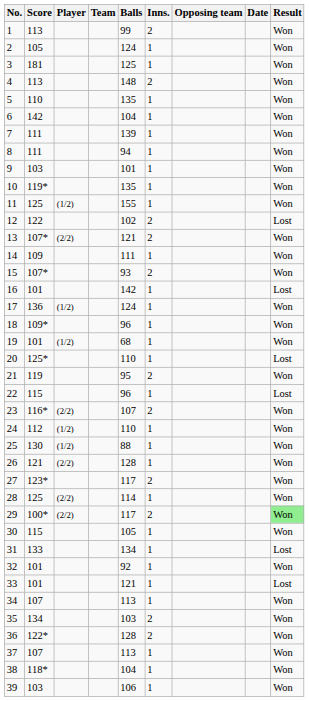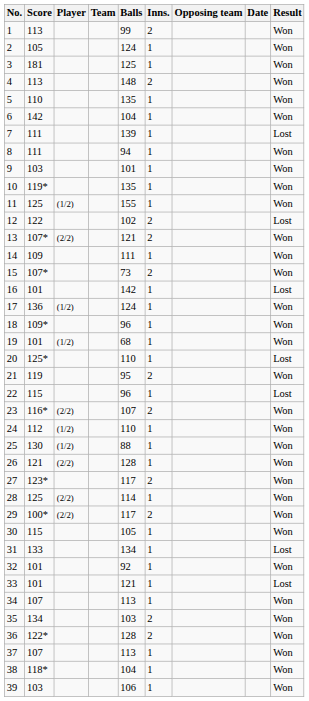7 | Result: Won -> Lost
15 | Balls: 93 -> 73
29 | Result: lightgreen background -> no background
